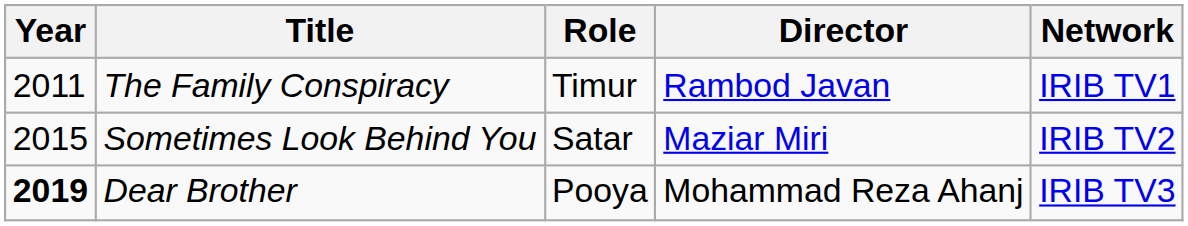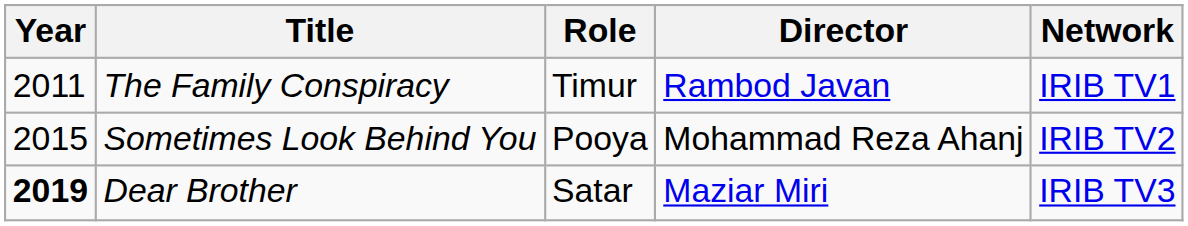Sometimes Look Behind You | Role: Satar -> Pooya
Sometimes Look Behind You | Director: Maziar Miri -> Mohammad Reza Ahanj
Dear Brother | Role: Pooya -> Satar
Dear Brother | Director: Mohammad Reza Ahanj -> Maziar Miri
